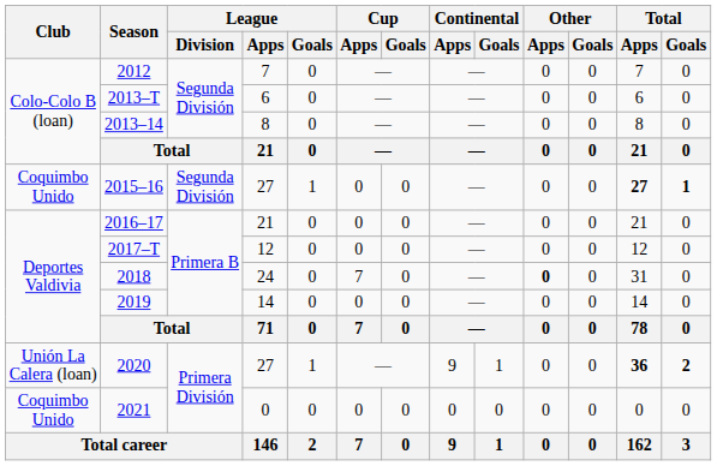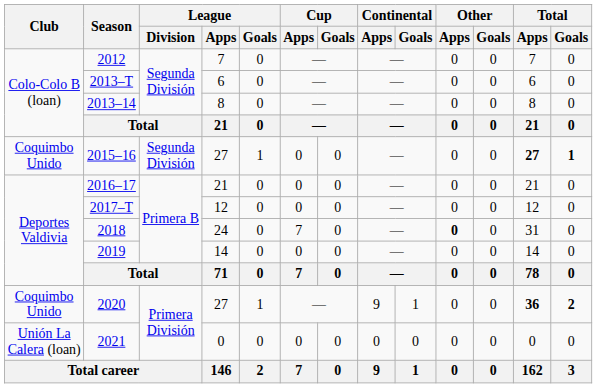2020 | Club: Unión La Calera (loan) -> Coquimbo Unido
2021 | Club: Coquimbo Unido -> Unión La Calera (loan)
